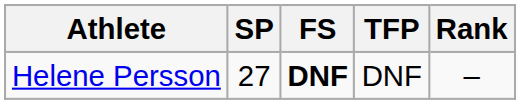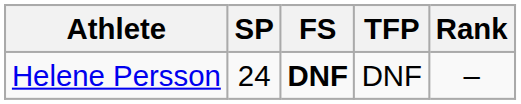Helene Persson | SP: 27 -> 24
